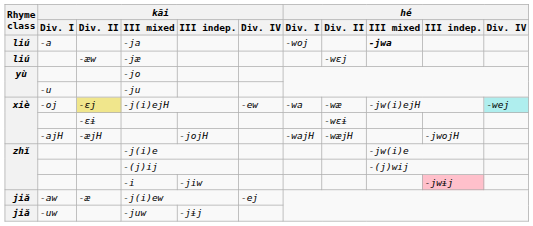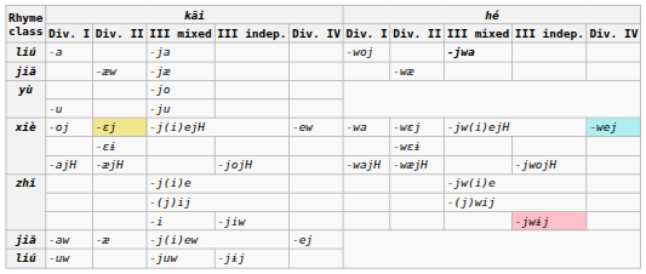-jæ | Rhyme class: liú -> jiǎ
-jæ | hé / Div. II: -wɛj -> -wæ
-j(i)ejH | hé / Div. II: -wæ -> -wɛj
-juw | Rhyme class: jiǎ -> liú
